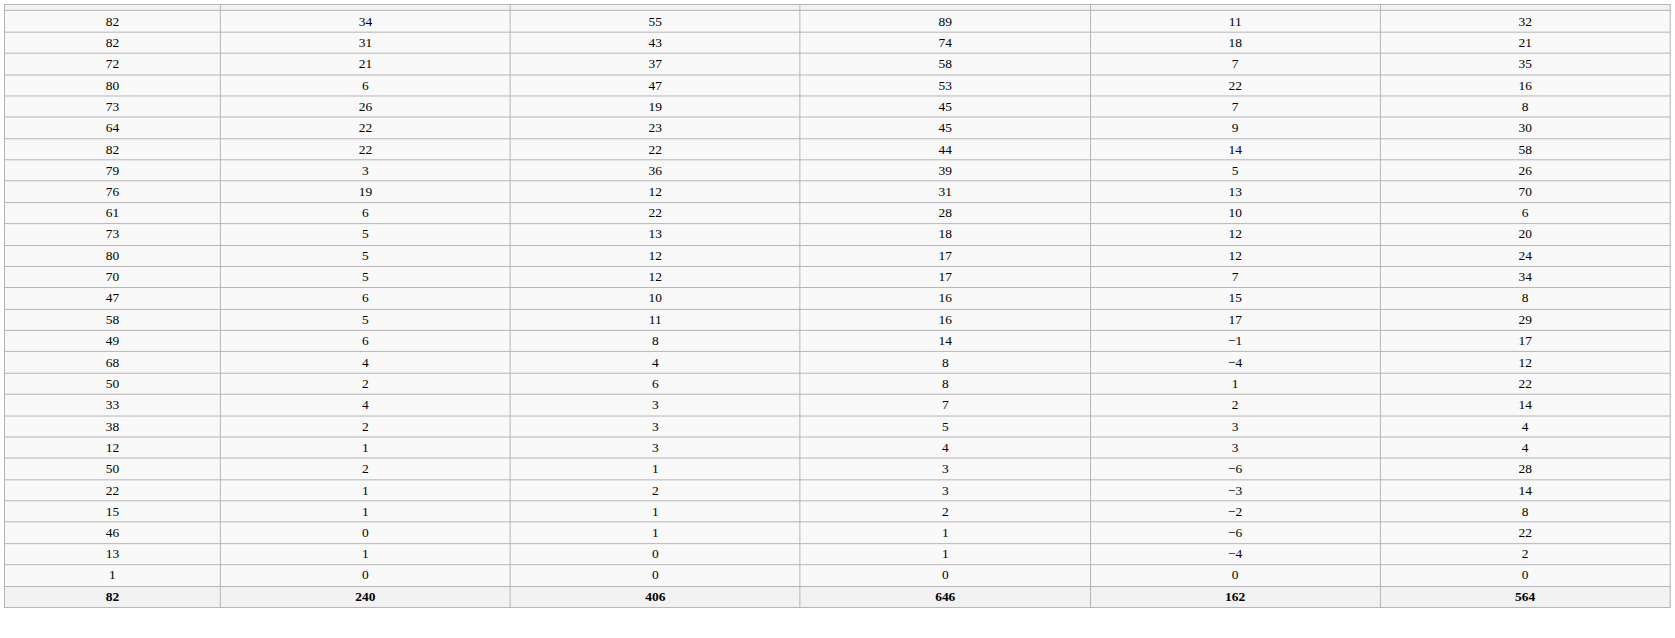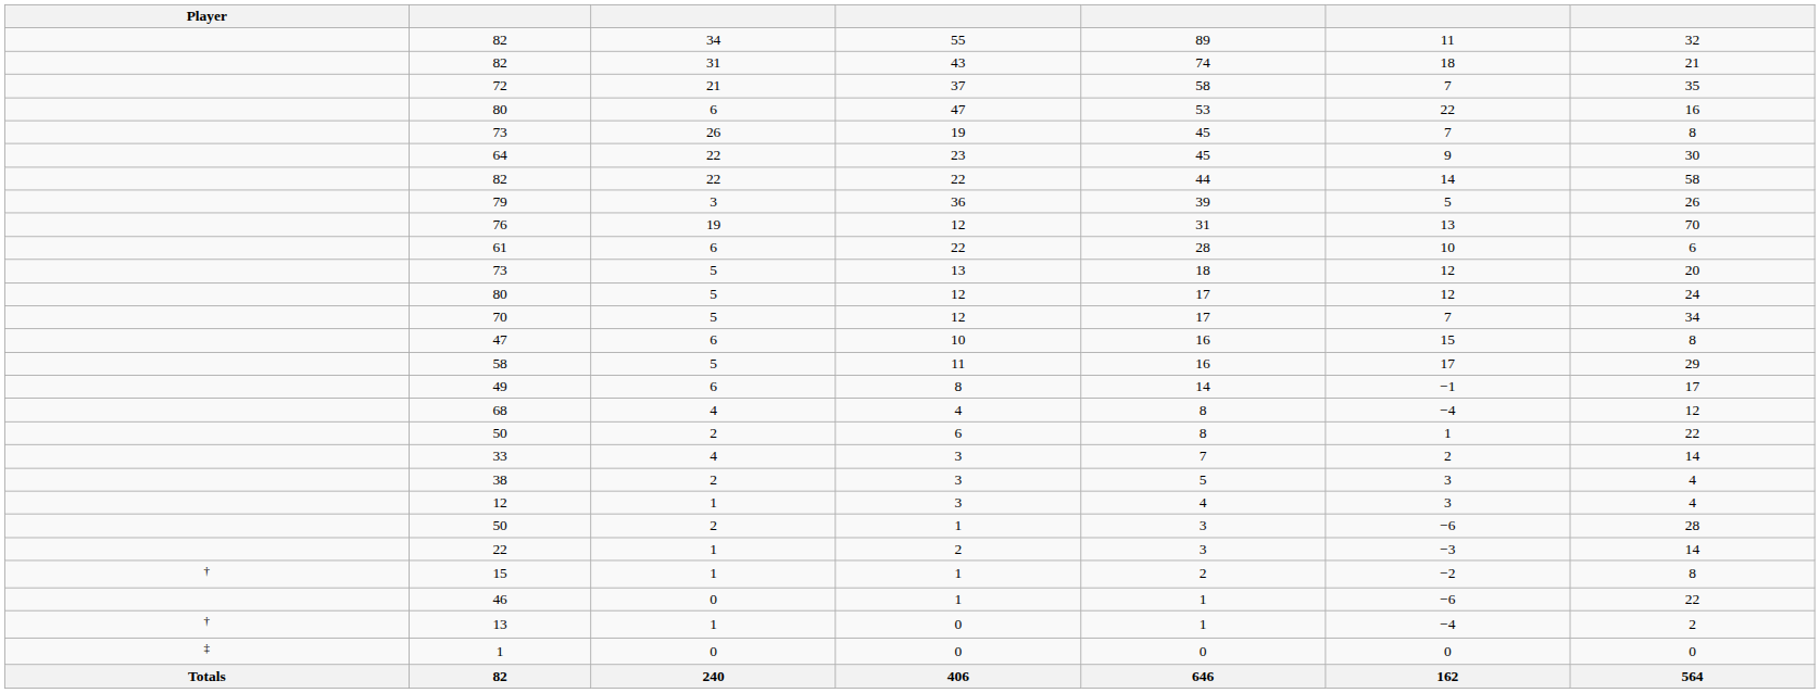+ column: Player | † | † | ‡ | Totals
